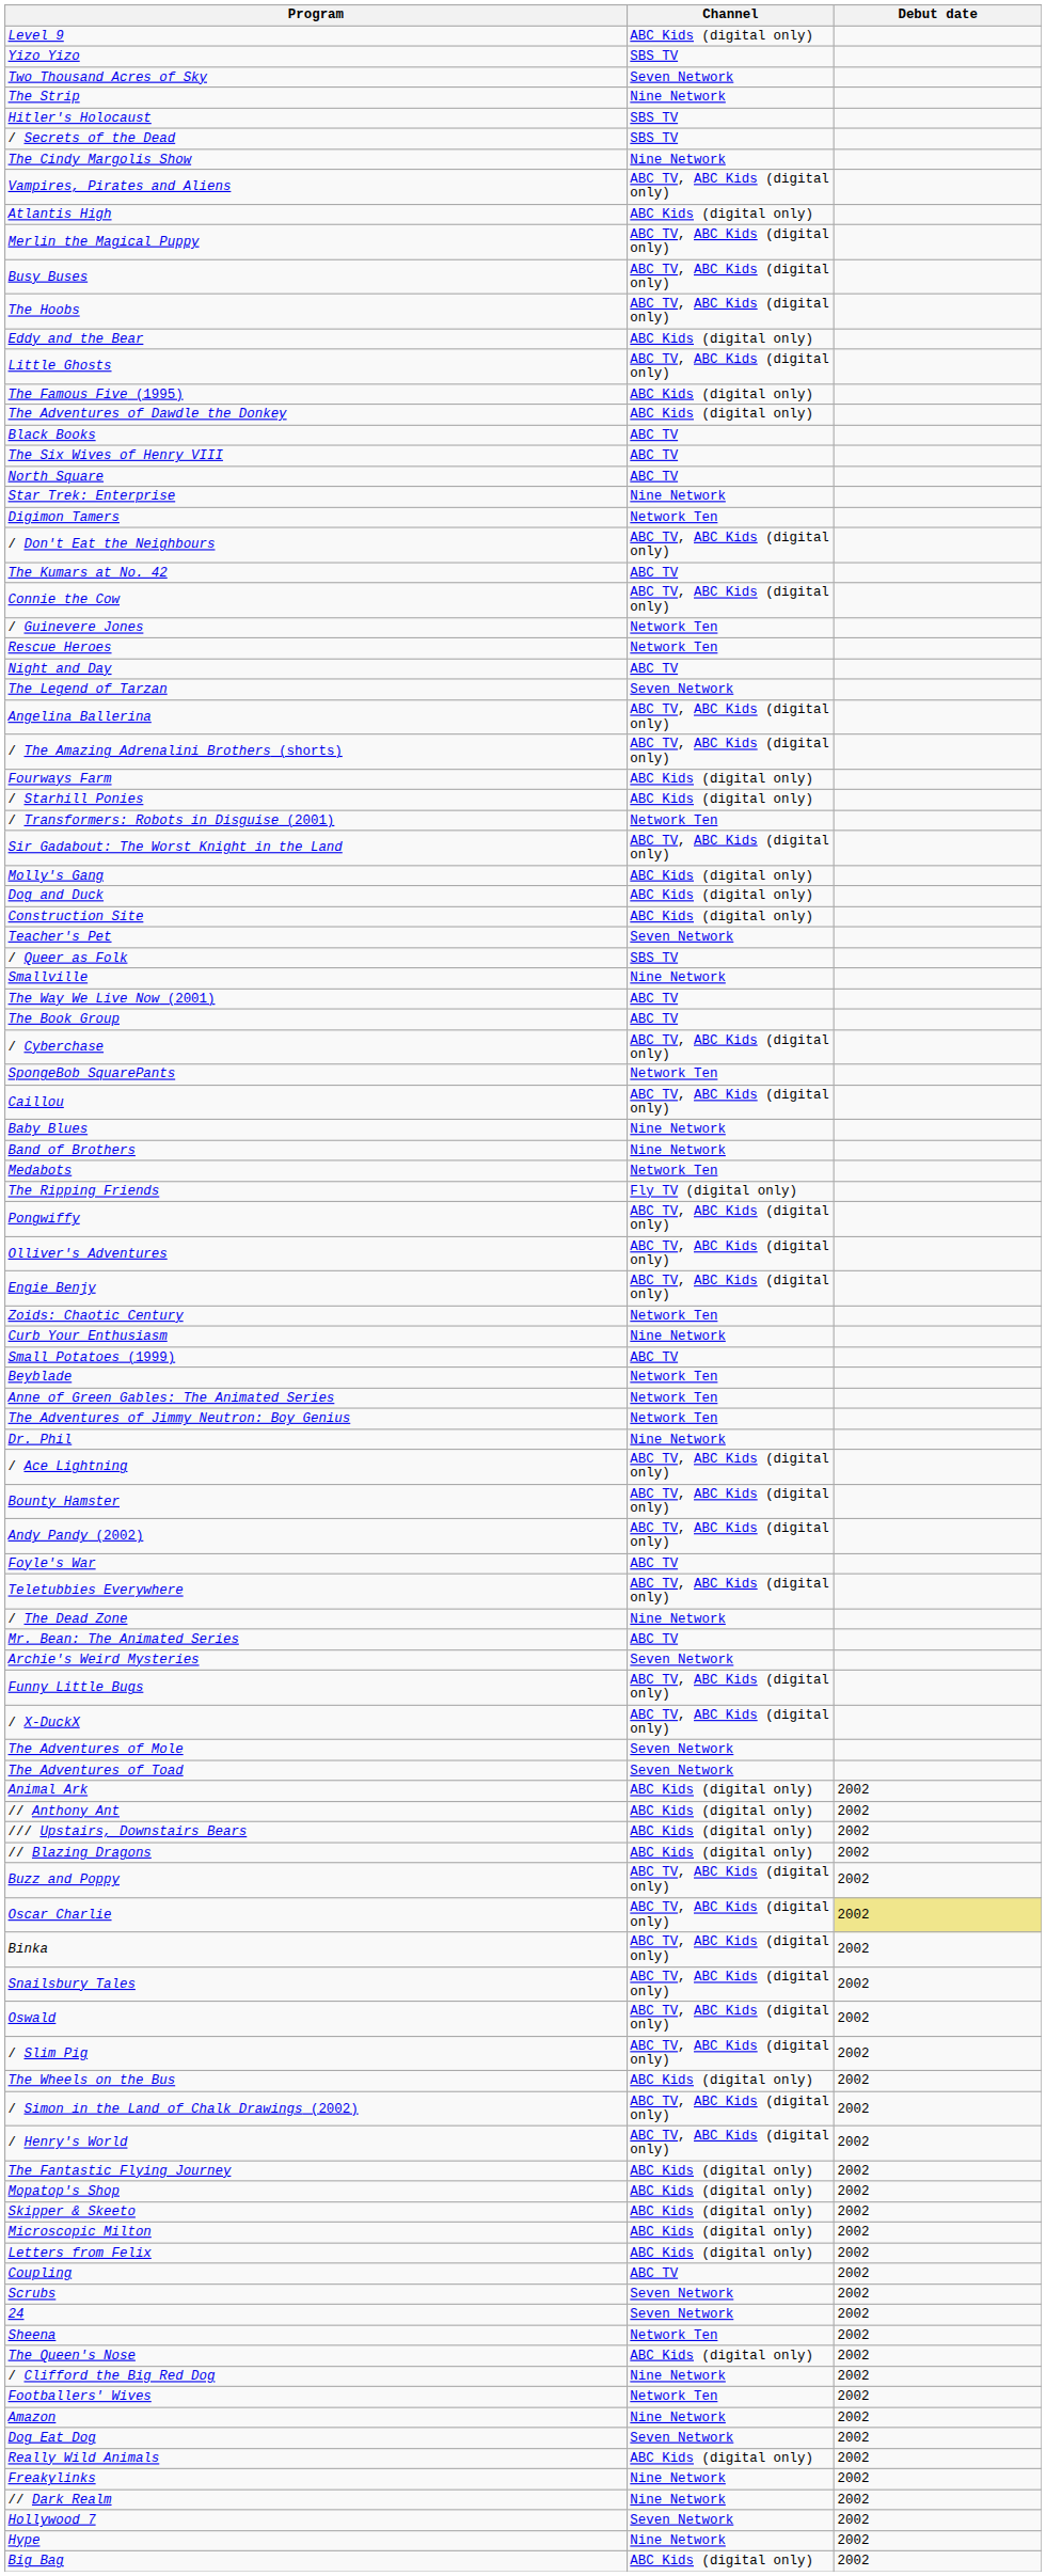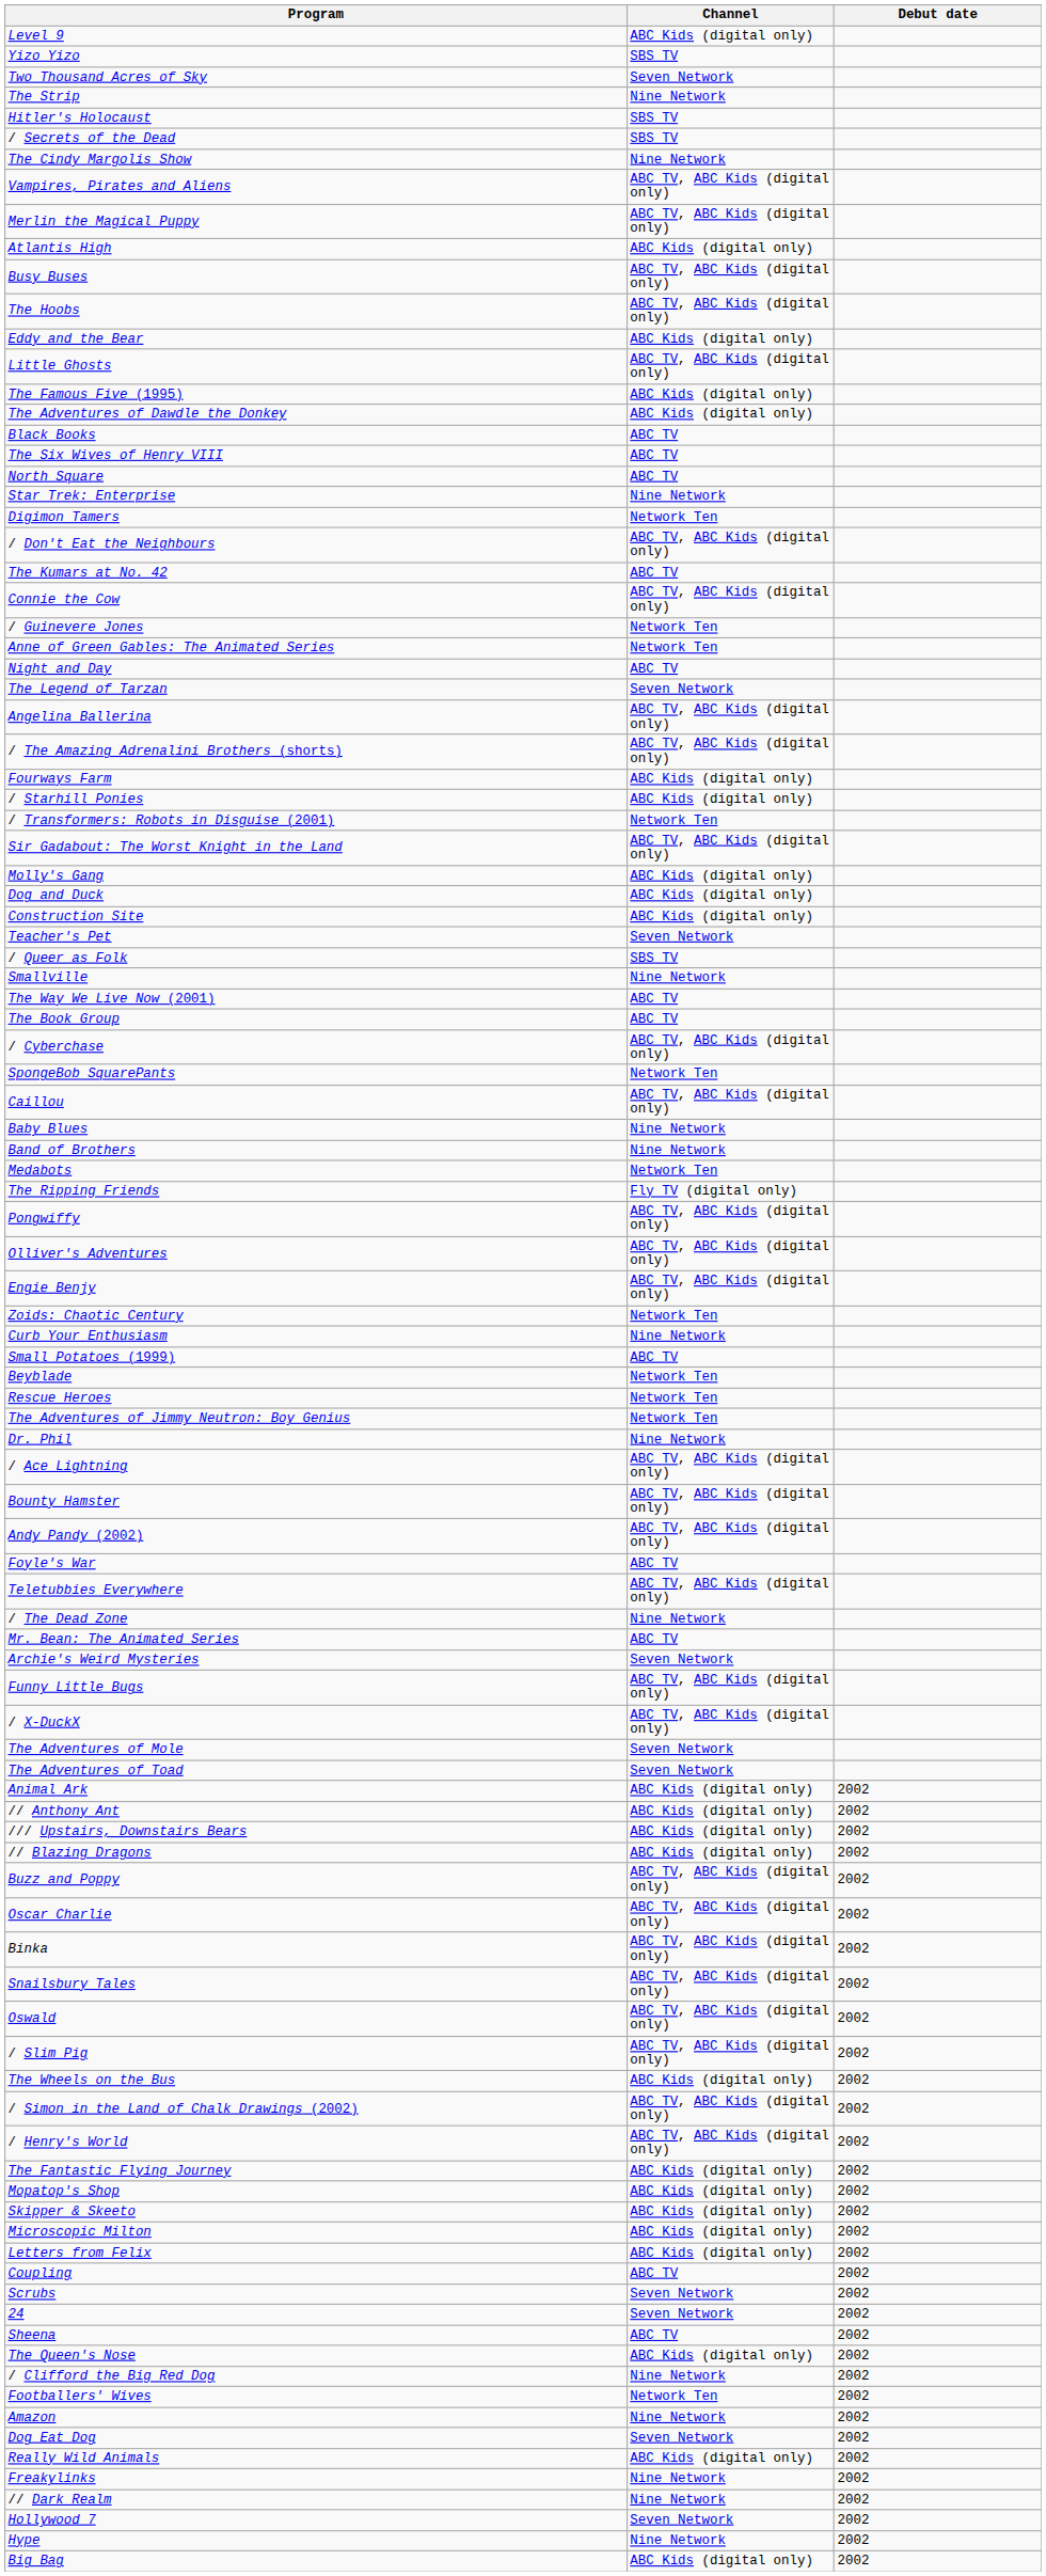rows swapped: Atlantis High <-> Merlin the Magical Puppy
rows swapped: Rescue Heroes <-> Anne of Green Gables: The Animated Series
Oscar Charlie | Debut date: khaki background -> no background
Sheena | Channel: Network Ten -> ABC TV
